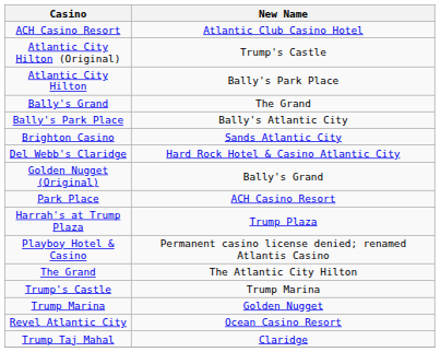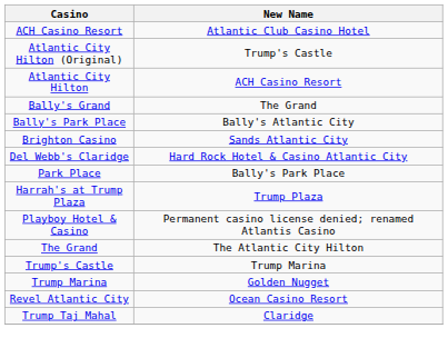Atlantic City Hilton | New Name: Bally's Park Place -> ACH Casino Resort
- row: Golden Nugget (Original) | Bally's Grand
Park Place | New Name: ACH Casino Resort -> Bally's Park Place
